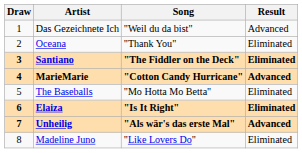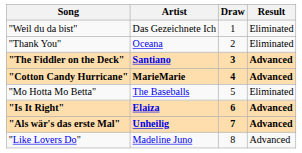columns swapped: Draw <-> Song
Das Gezeichnete Ich | Result: Advanced -> Eliminated
Santiano | Result: Eliminated -> Advanced
Elaiza | Result: Eliminated -> Advanced
Madeline Juno | Result: Eliminated -> Advanced
